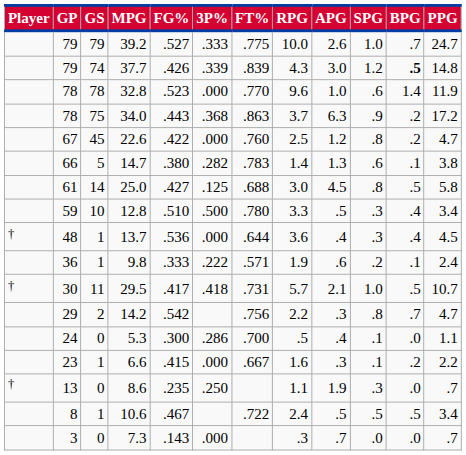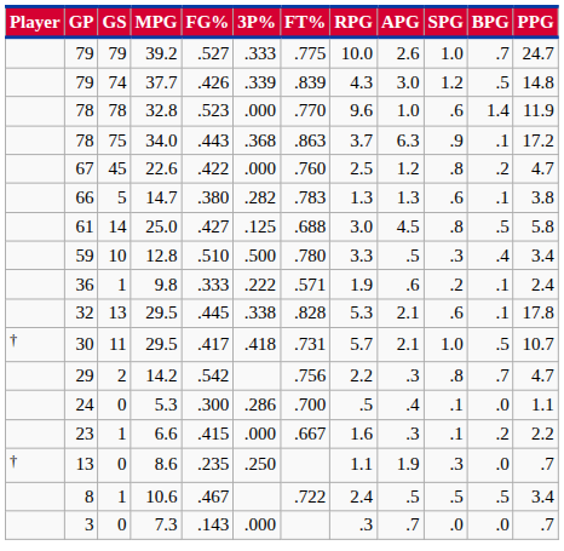37.7 | BPG: bold -> normal
34.0 | BPG: .2 -> .1
14.7 | RPG: 1.4 -> 1.3
- row: † | 48 | 1 | 13.7 | .536 | .000 | .644 | 3.6 | .4 | .3 | .4 | 4.5
+ row: 32 | 13 | 29.5 | .445 | .338 | .828 | 5.3 | 2.1 | .6 | .1 | 17.8
